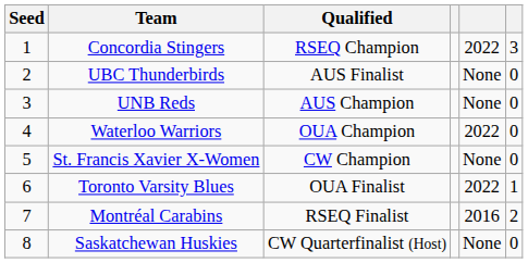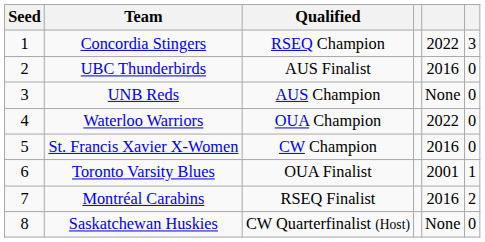UBC Thunderbirds | column 5: None -> 2016
St. Francis Xavier X-Women | column 5: None -> 2016
Toronto Varsity Blues | column 5: 2022 -> 2001
